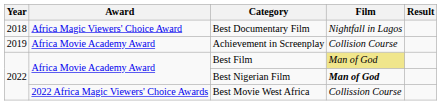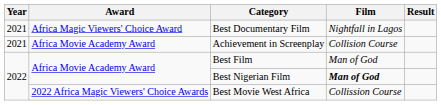Best Documentary Film | Year: 2018 -> 2021
Achievement in Screenplay | Year: 2019 -> 2021
Best Film | Film: khaki background -> no background
